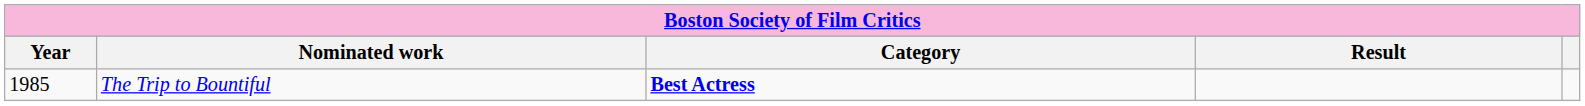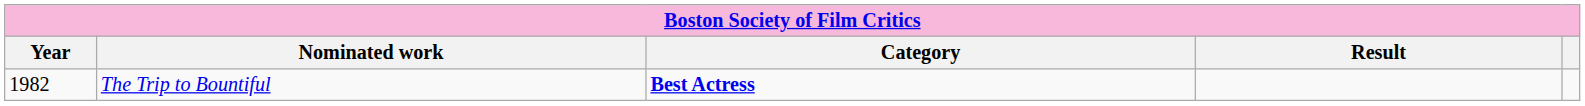The Trip to Bountiful | Year: 1985 -> 1982
